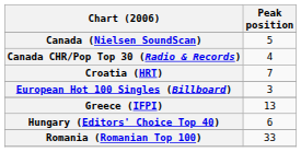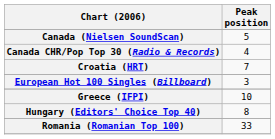Greece (IFPI) | Peak position: 13 -> 10
Hungary (Editors' Choice Top 40) | Peak position: 6 -> 8
